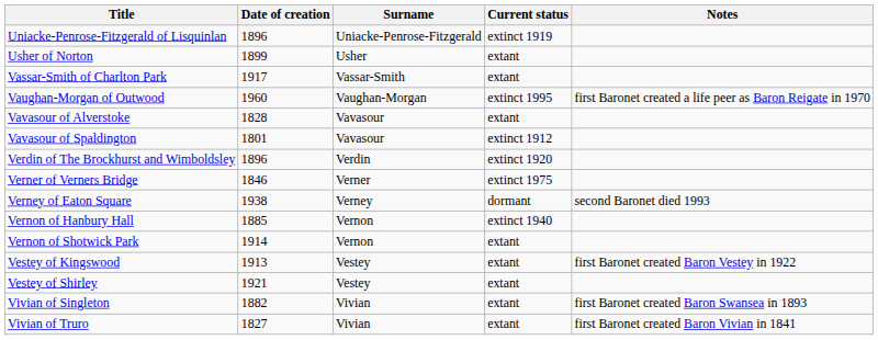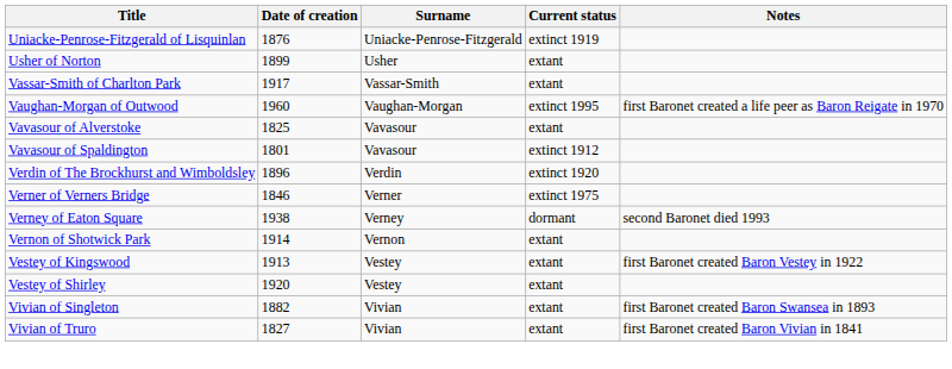Uniacke-Penrose-Fitzgerald of Lisquinlan | Date of creation: 1896 -> 1876
Vavasour of Alverstoke | Date of creation: 1828 -> 1825
- row: Vernon of Hanbury Hall | 1885 | Vernon | extinct 1940
Vestey of Shirley | Date of creation: 1921 -> 1920
